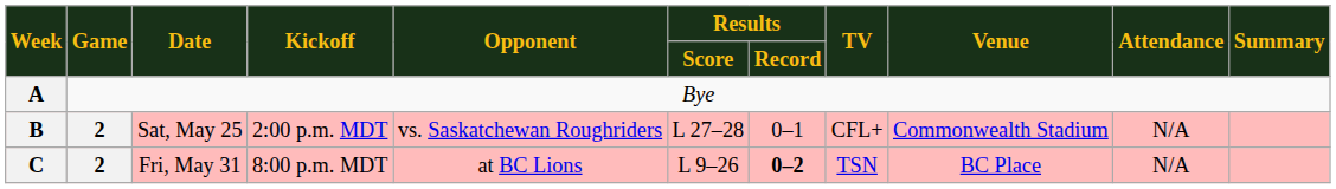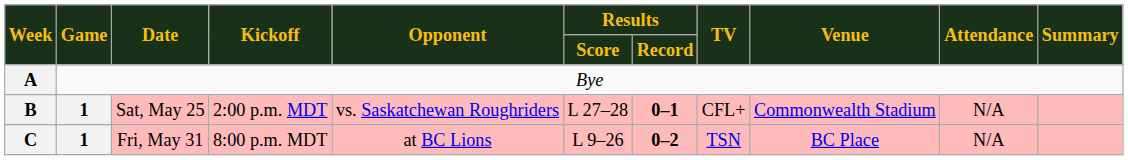B | Game: 2 -> 1
B | Results / Record: normal -> bold
C | Game: 2 -> 1
